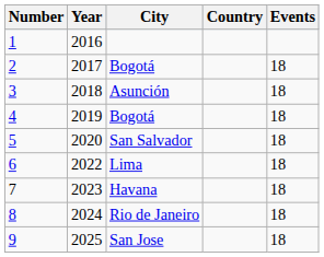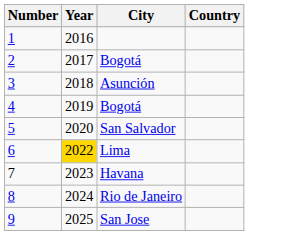- column: Events | 18 | 18 | 18 | 18 | 18 | 18 | 18 | 18
6 | Year: no background -> gold background
